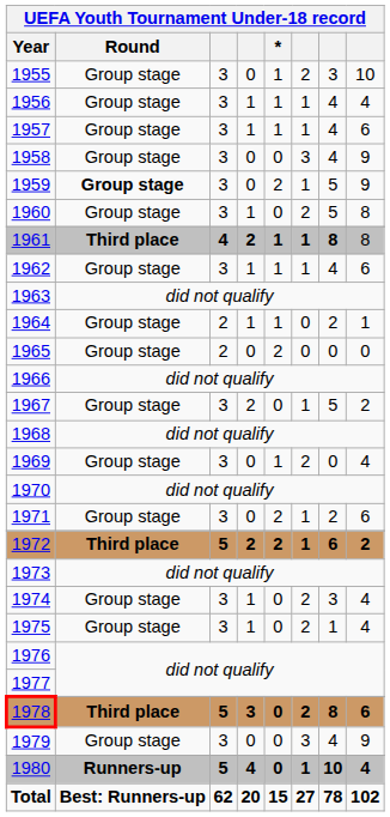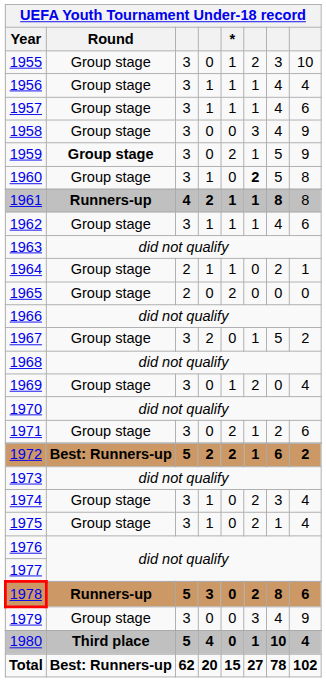1960 | column 6: normal -> bold
1961 | Round: Third place -> Runners-up
1972 | Round: Third place -> Best: Runners-up
1978 | Round: Third place -> Runners-up
1980 | Round: Runners-up -> Third place
